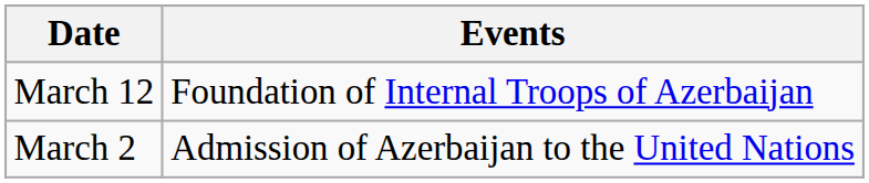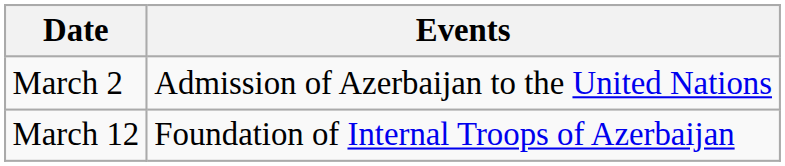rows swapped: March 2 <-> March 12
